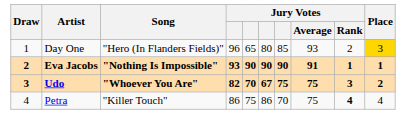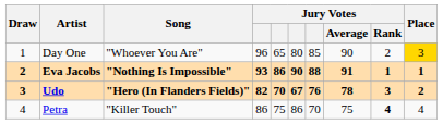Day One | Song: "Hero (In Flanders Fields)" -> "Whoever You Are"
Day One | Jury Votes / Average: 93 -> 90
Eva Jacobs | column 5: 90 -> 86
Eva Jacobs | column 7: 90 -> 88
Udo | Song: "Whoever You Are" -> "Hero (In Flanders Fields)"
Udo | column 7: 75 -> 76
Udo | Jury Votes / Average: 75 -> 78
